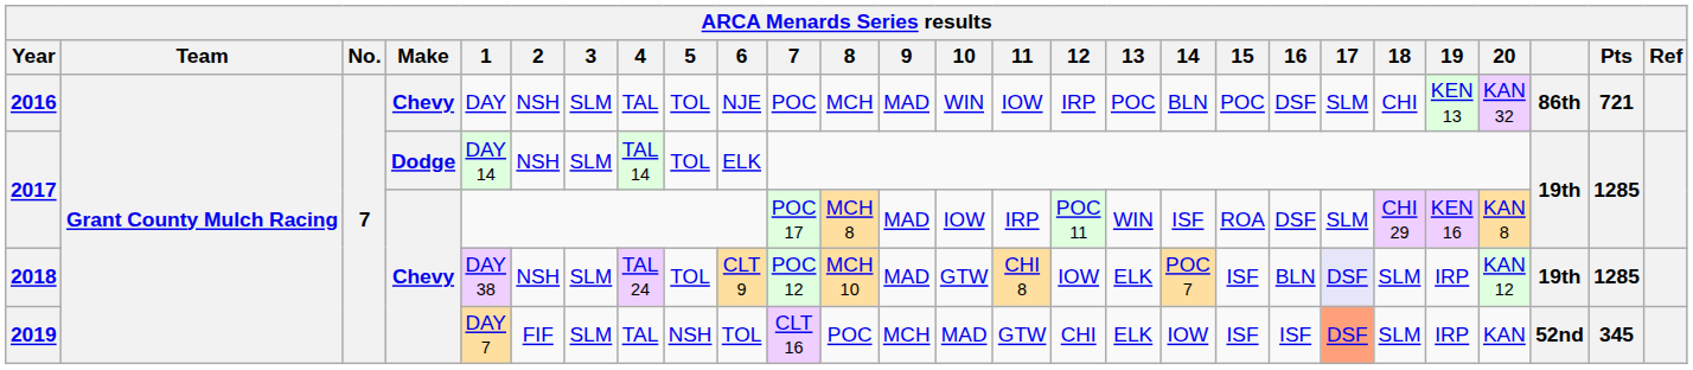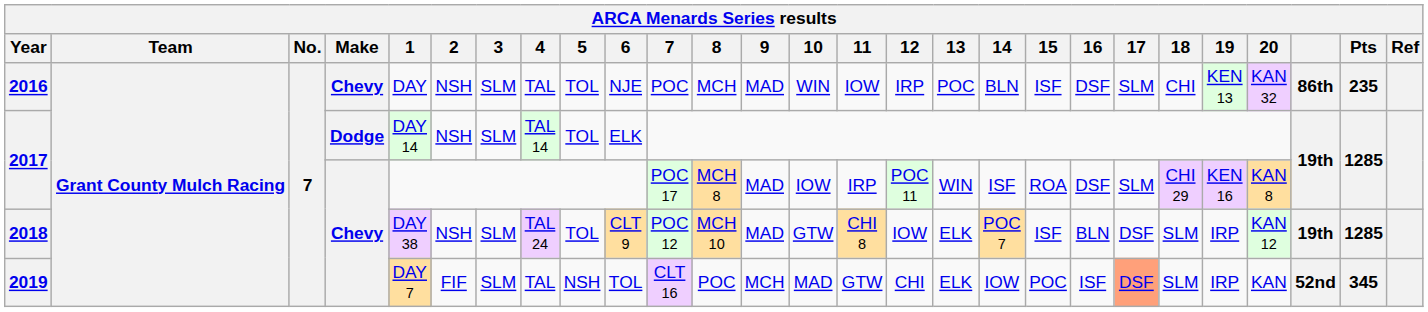2016 | 15: POC -> ISF
2016 | Pts: 721 -> 235
2018 | 17: lavender background -> no background
2019 | 15: ISF -> POC
